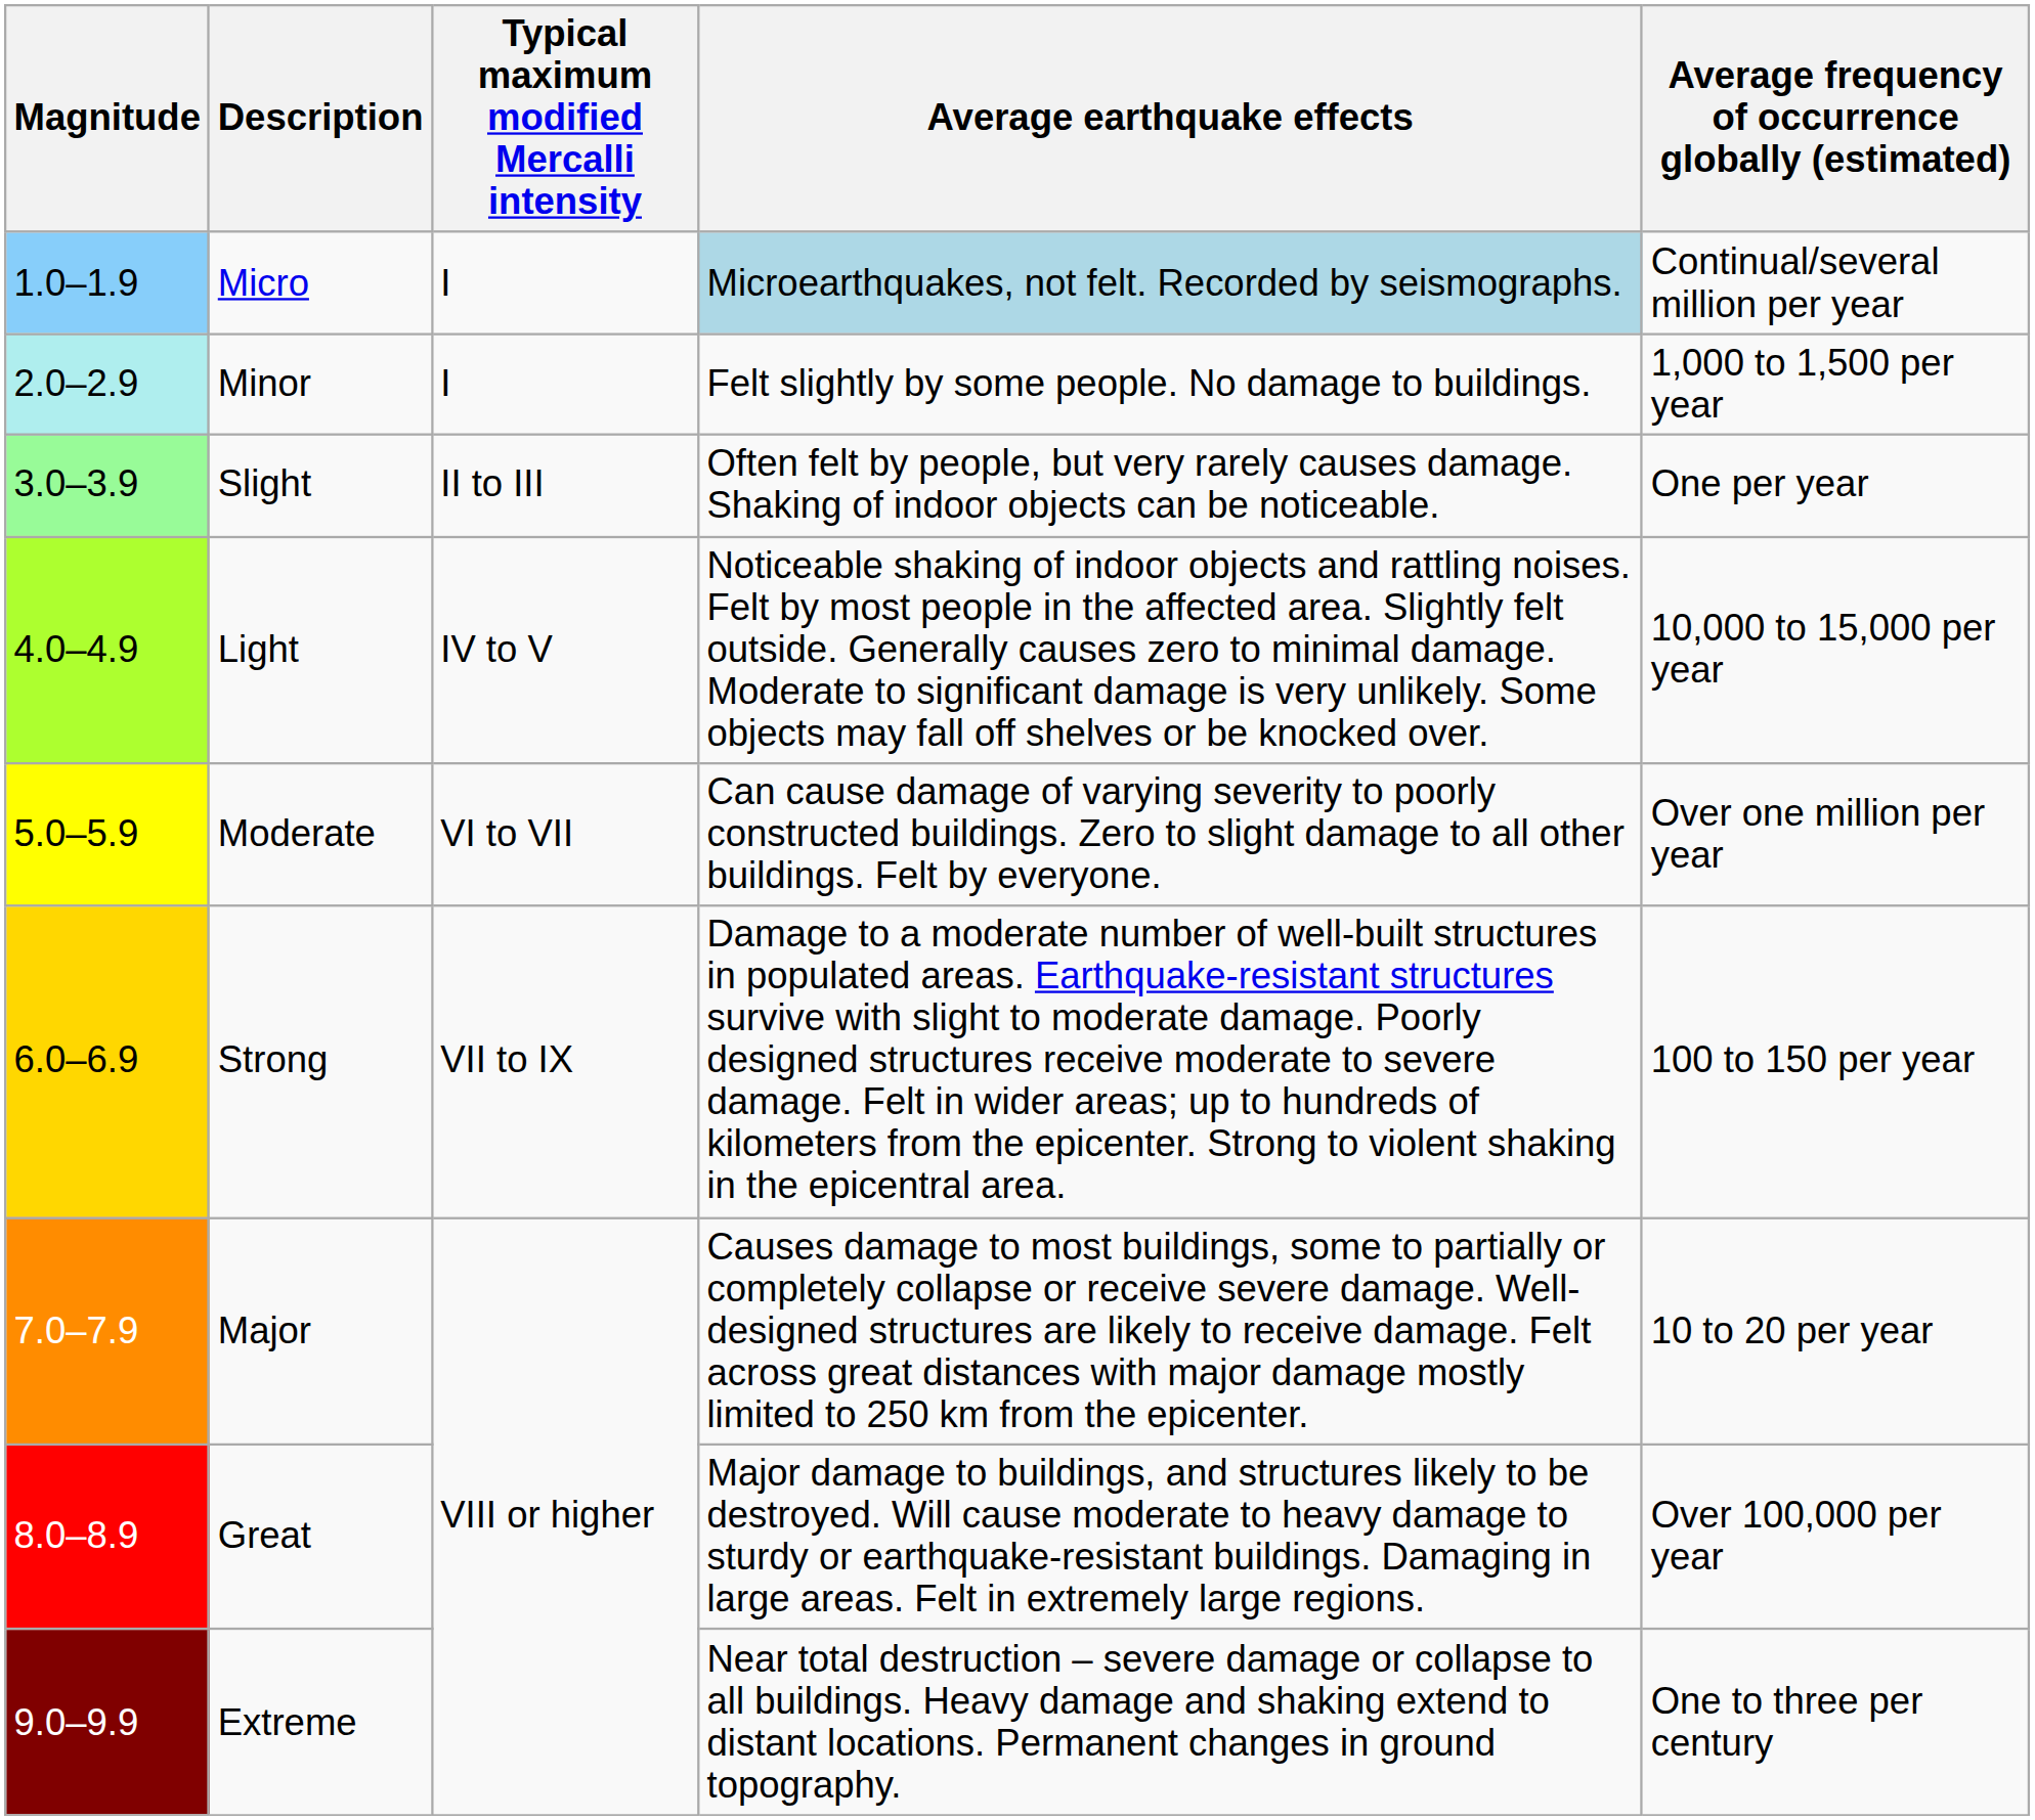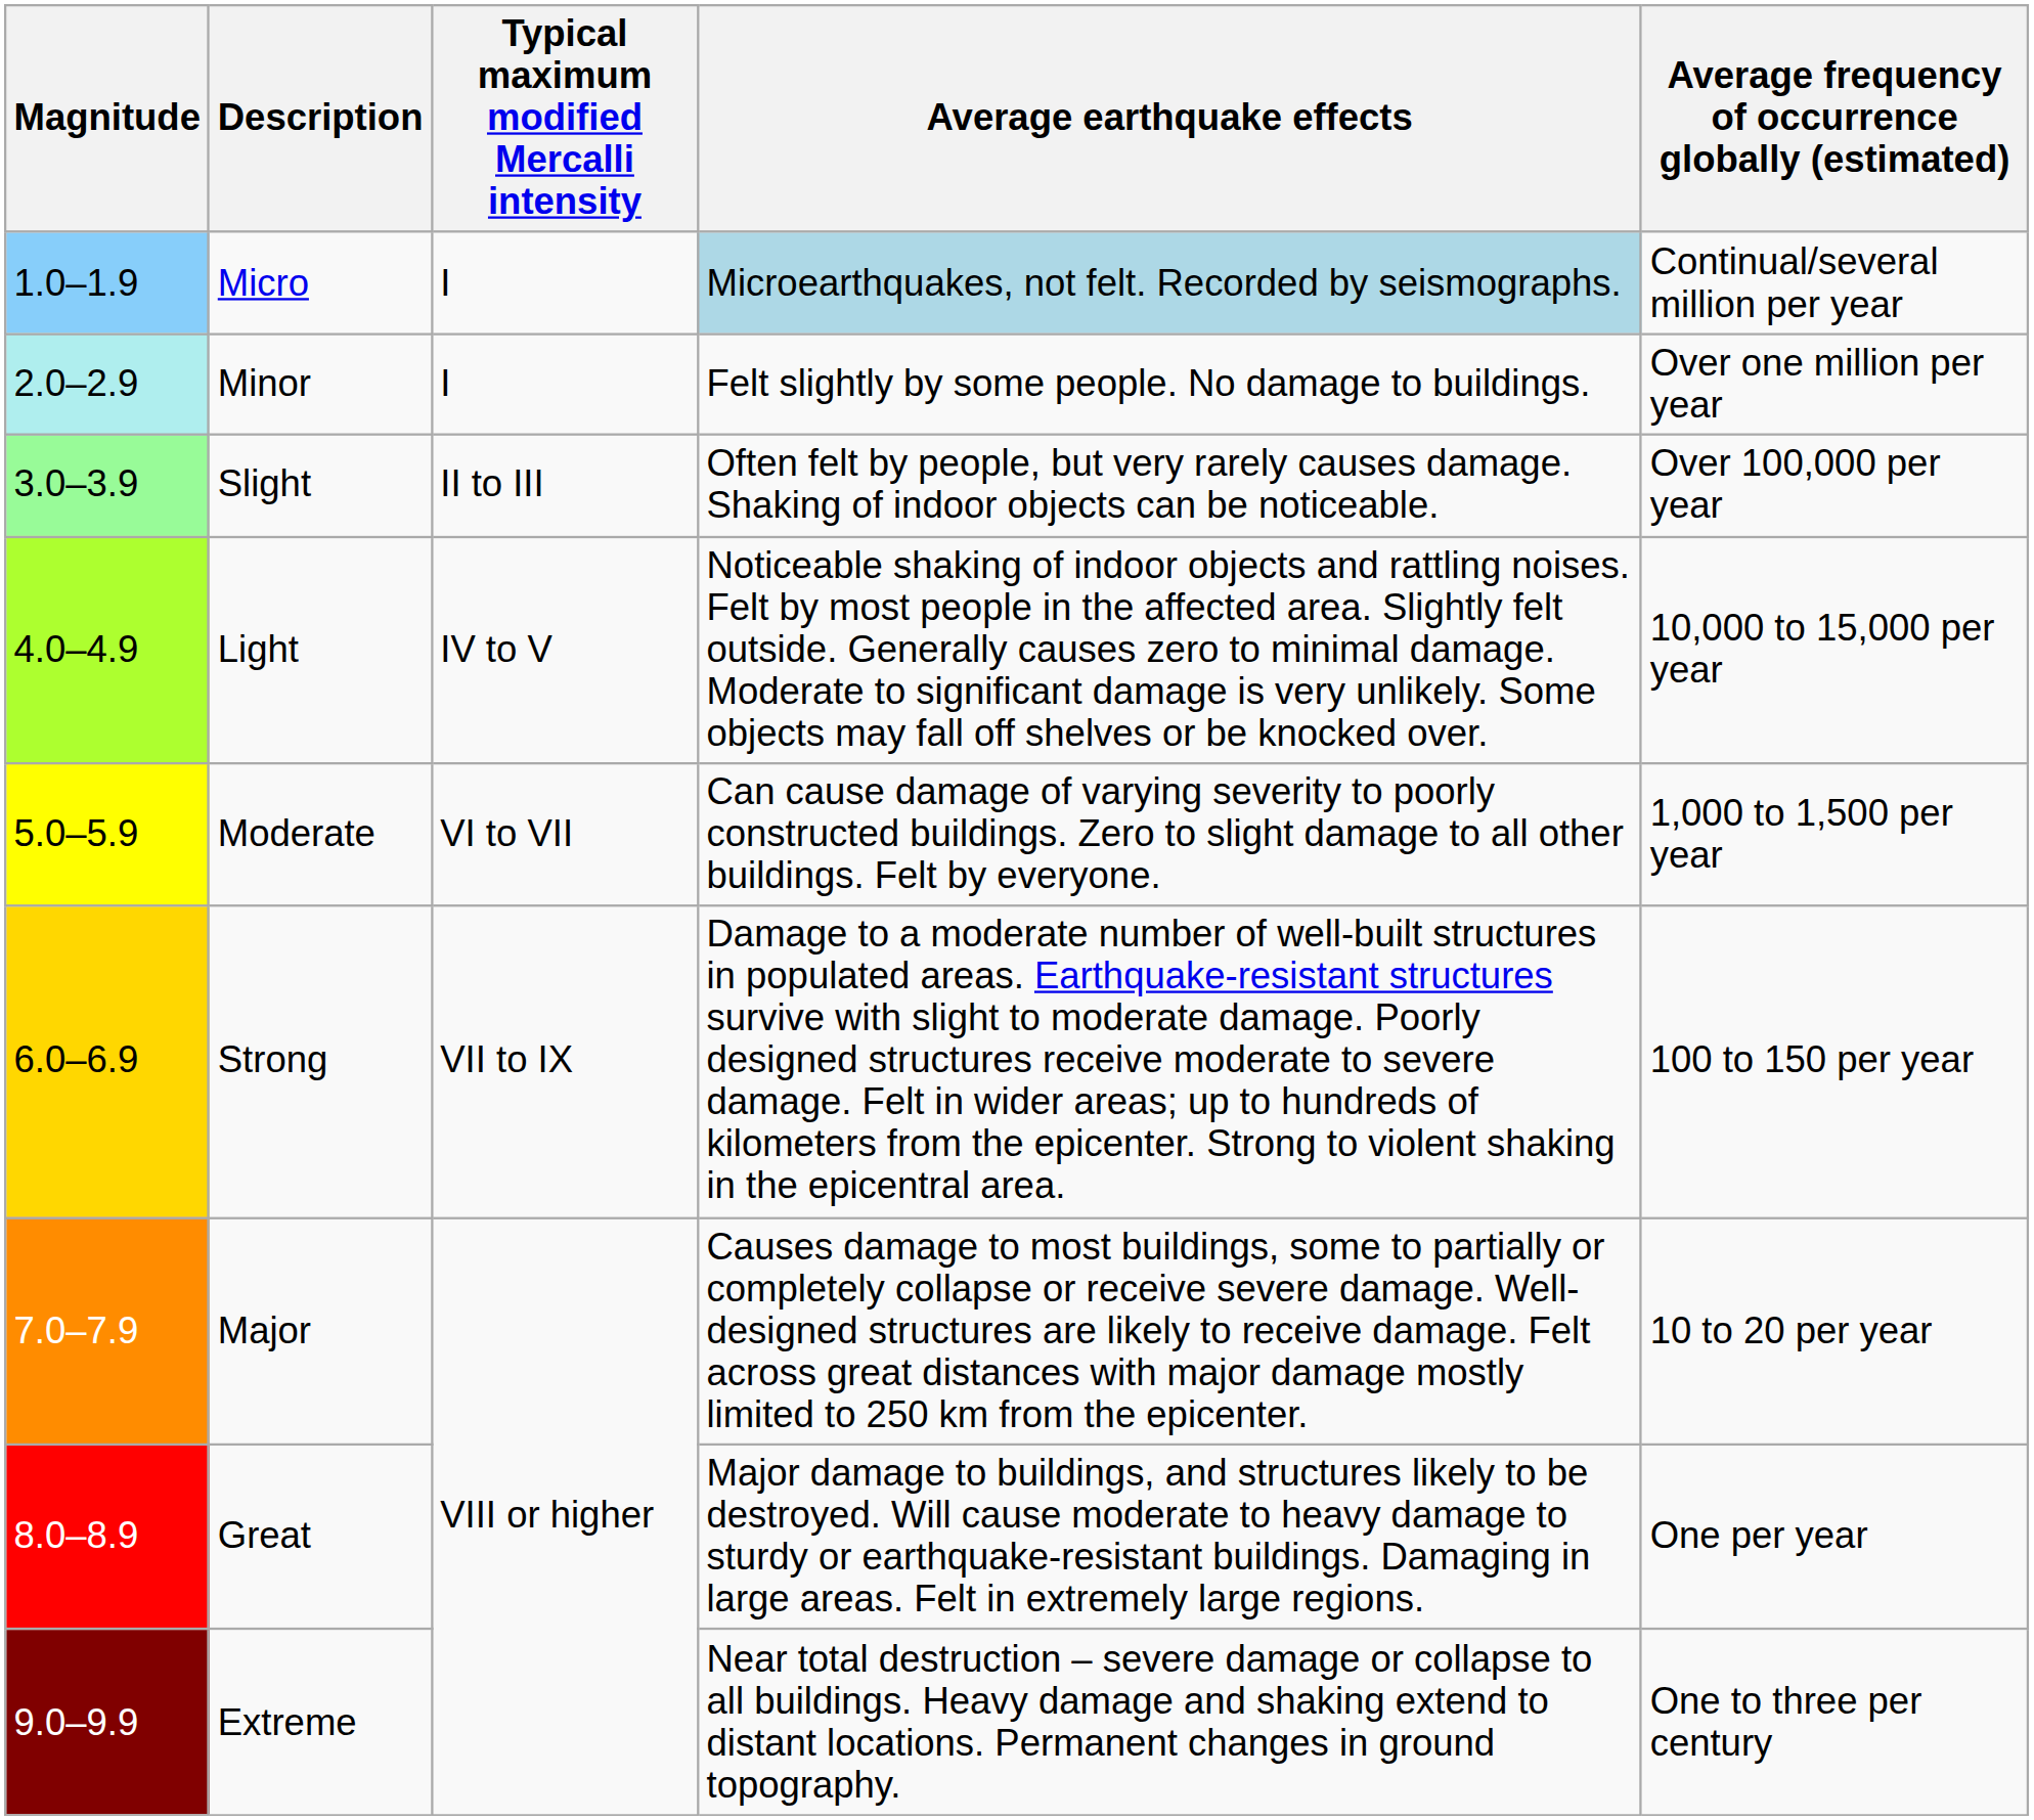Minor | Average frequency of occurrence globally (estimated): 1,000 to 1,500 per year -> Over one million per year
Slight | Average frequency of occurrence globally (estimated): One per year -> Over 100,000 per year
Moderate | Average frequency of occurrence globally (estimated): Over one million per year -> 1,000 to 1,500 per year
Great | Average frequency of occurrence globally (estimated): Over 100,000 per year -> One per year
